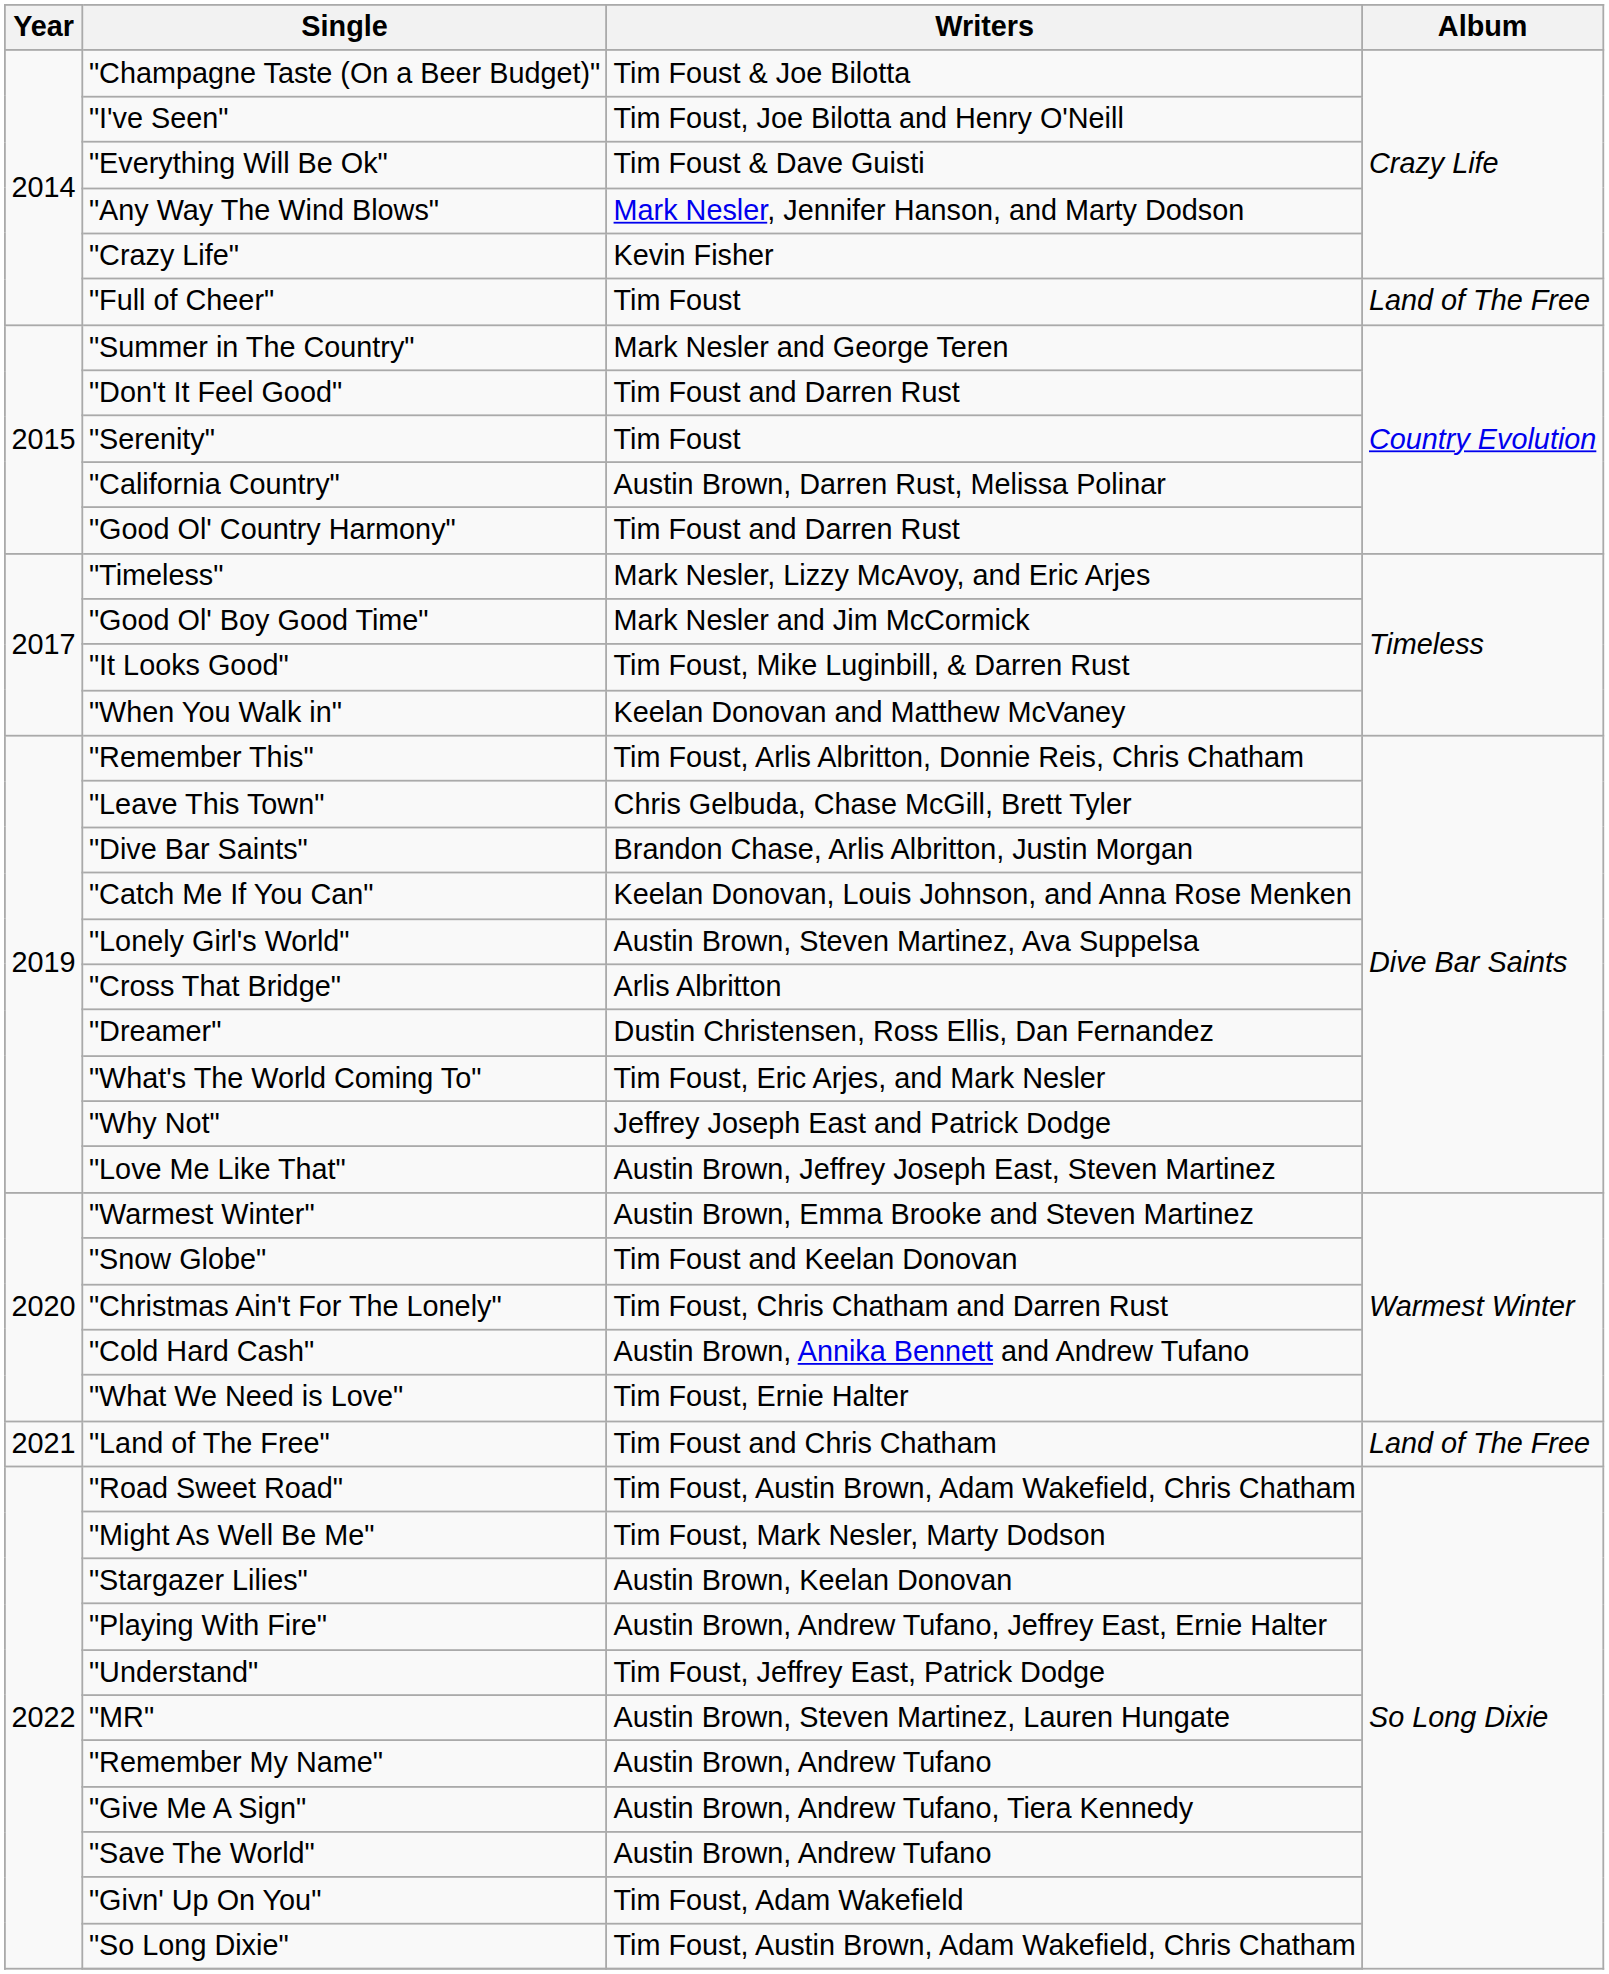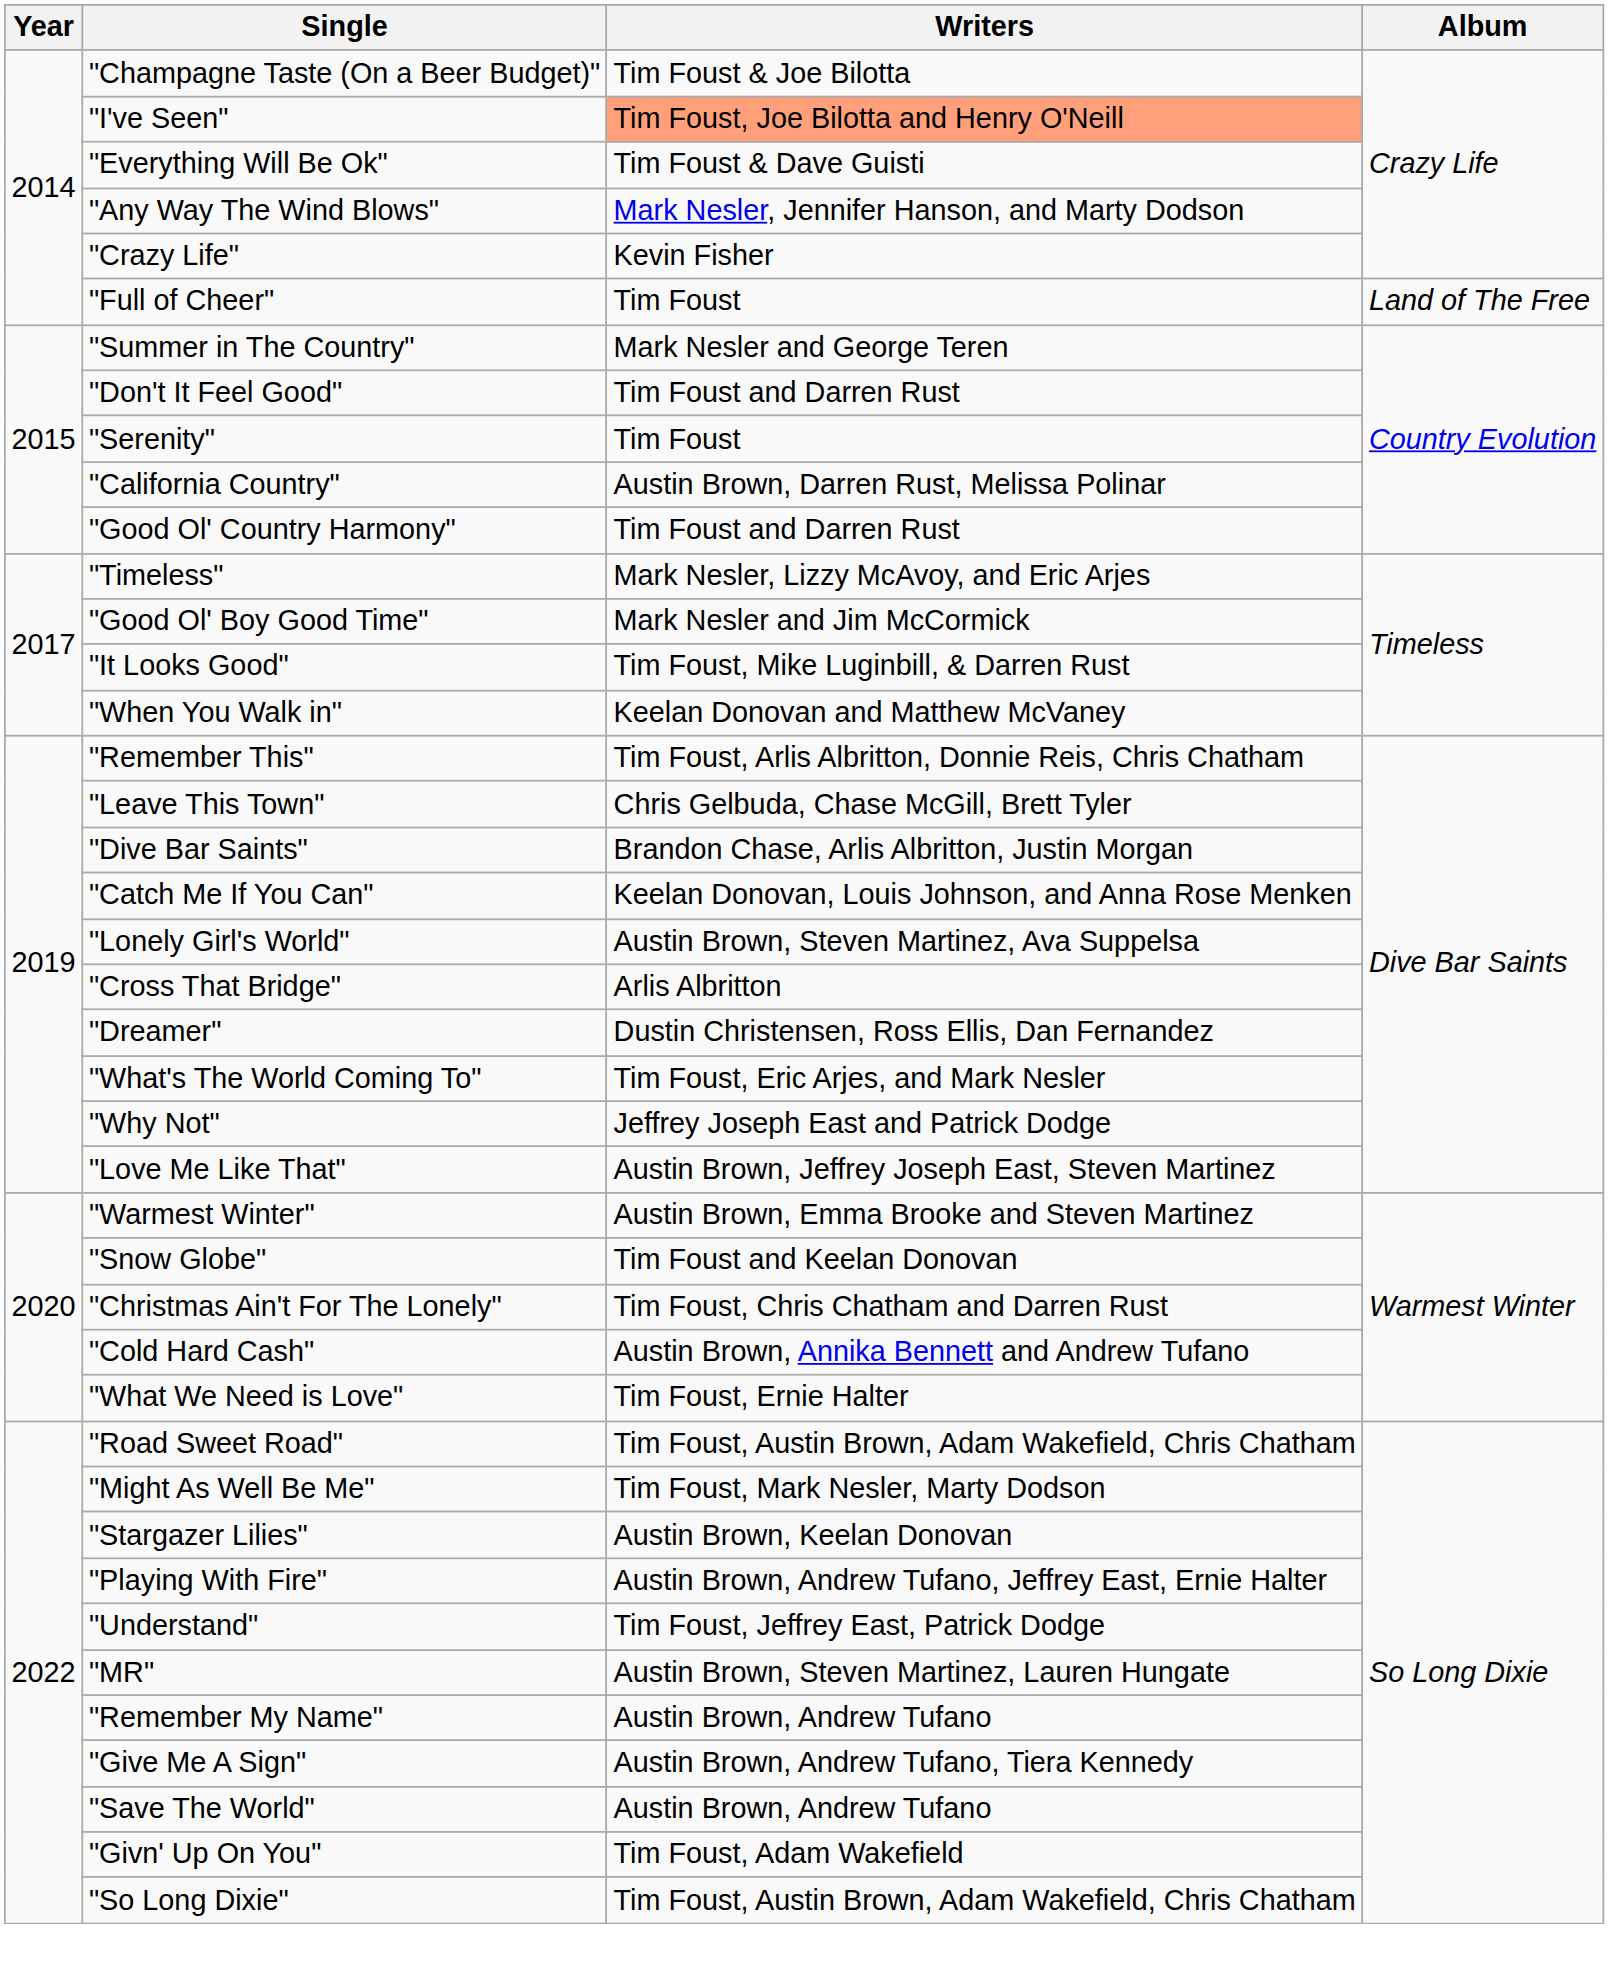"I've Seen" | Writers: no background -> lightsalmon background
- row: 2021 | "Land of The Free" | Tim Foust and Chris Chatham | Land of The Free
